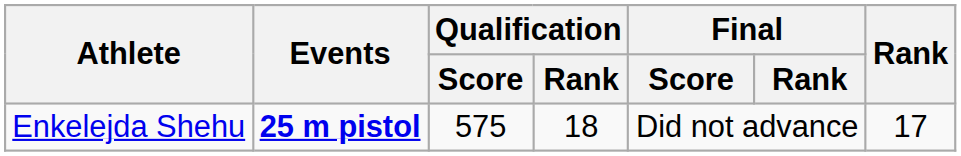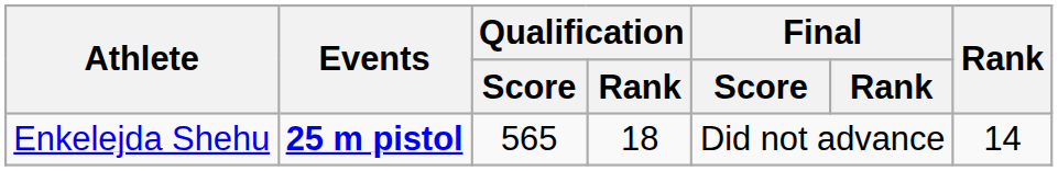Enkelejda Shehu | Qualification / Score: 575 -> 565
Enkelejda Shehu | Rank: 17 -> 14
